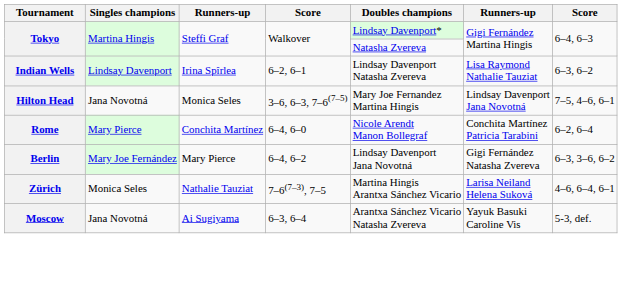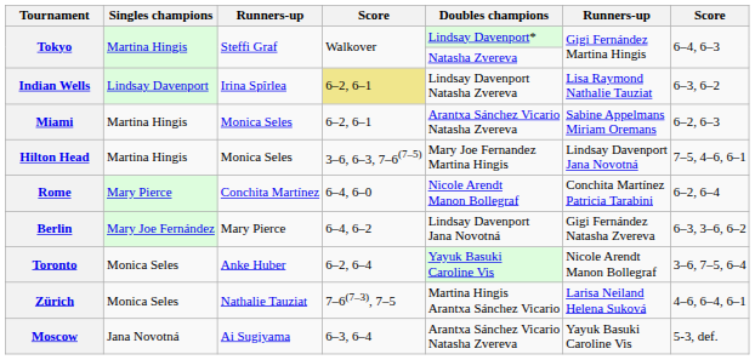Indian Wells | column 4: no background -> khaki background
+ row: Miami | Martina Hingis | Monica Seles | 6–2, 6–1 | Arantxa Sánchez Vicario Natasha Zvereva | Sabine Appelmans Miriam Oremans | 6–2, 6–3
Hilton Head | Singles champions: Jana Novotná -> Martina Hingis
+ row: Toronto | Monica Seles | Anke Huber | 6–2, 6–4 | Yayuk Basuki Caroline Vis | Nicole Arendt Manon Bollegraf | 3–6, 7–5, 6–4
